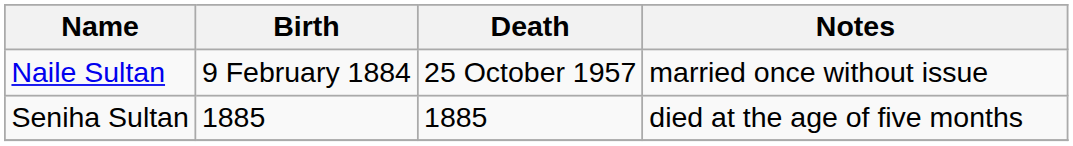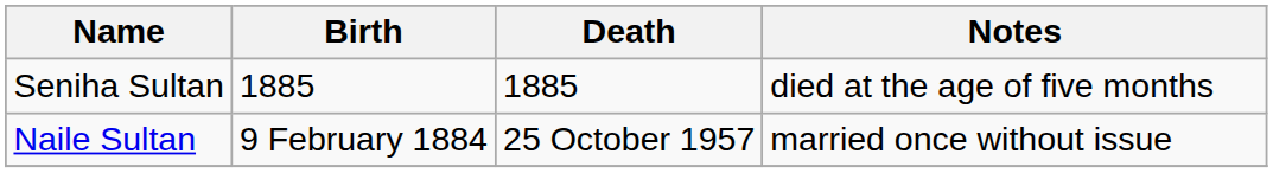rows swapped: Naile Sultan <-> Seniha Sultan
